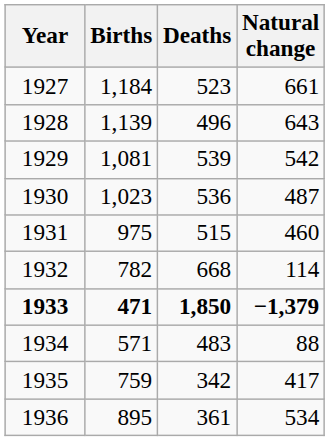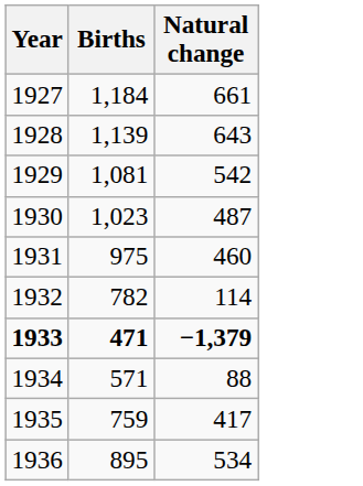- column: Deaths | 523 | 496 | 539 | 536 | 515 | 668 | 1,850 | 483 | 342 | 361
